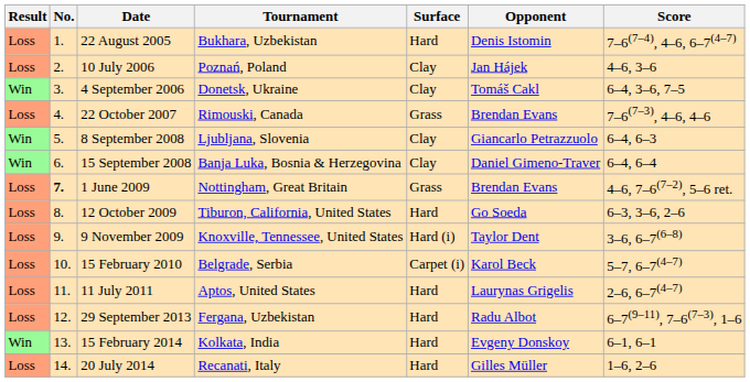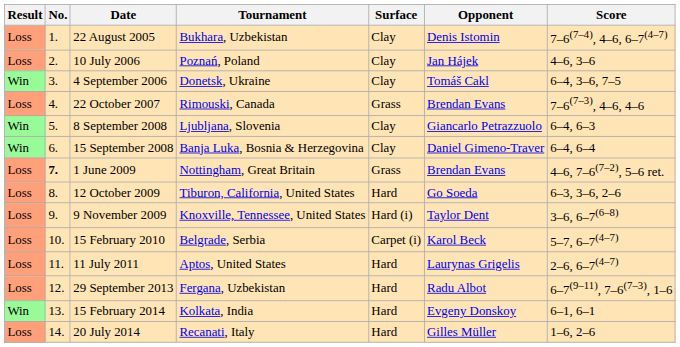22 August 2005 | Surface: Hard -> Clay
